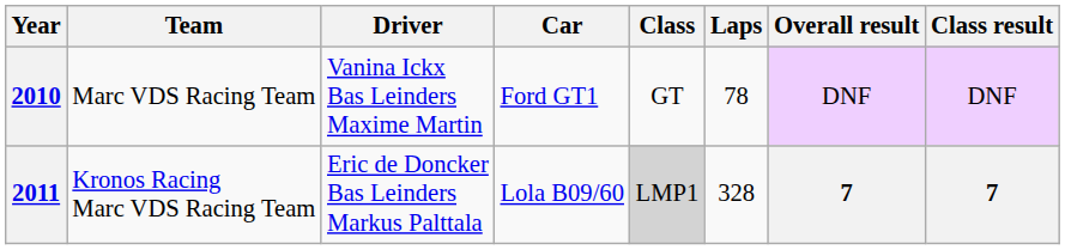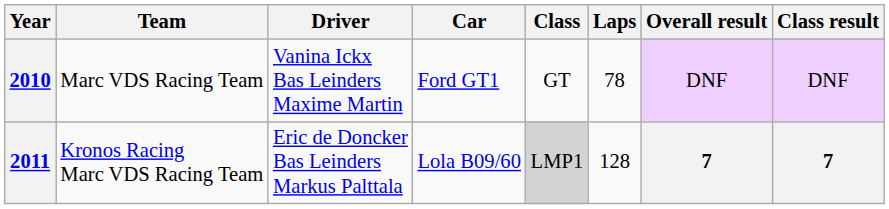2011 | Laps: 328 -> 128
